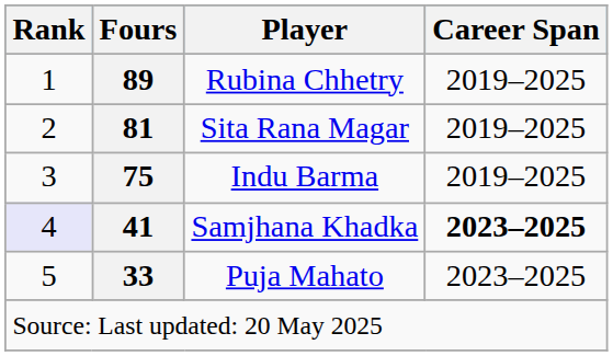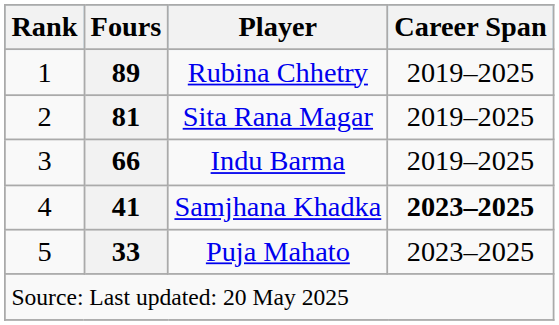Indu Barma | Fours: 75 -> 66
Samjhana Khadka | Rank: lavender background -> no background
